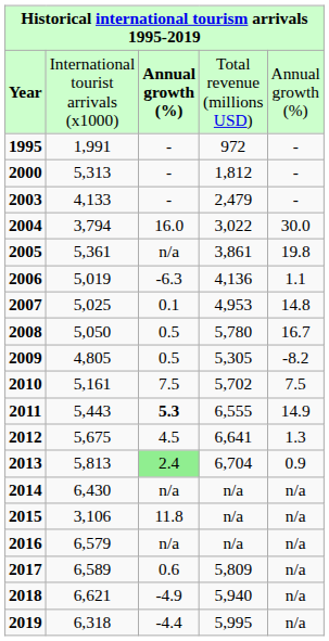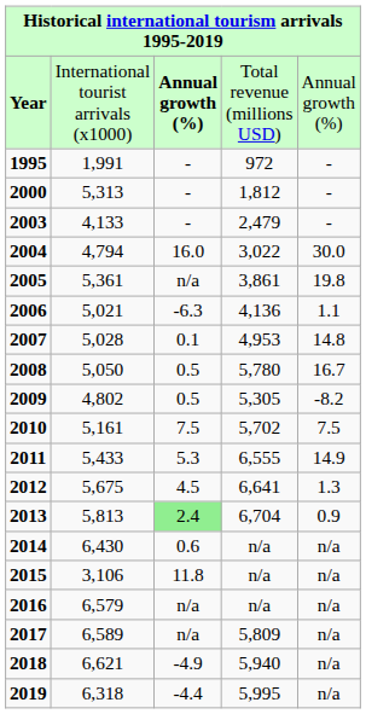2004 | column 2: 3,794 -> 4,794
2006 | column 2: 5,019 -> 5,021
2007 | column 2: 5,025 -> 5,028
2009 | column 2: 4,805 -> 4,802
2011 | column 2: 5,443 -> 5,433
2011 | column 3: bold -> normal
2014 | column 3: n/a -> 0.6
2017 | column 3: 0.6 -> n/a
